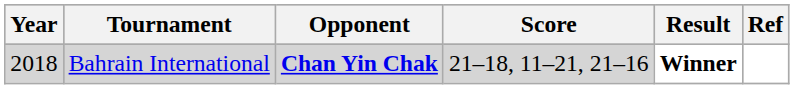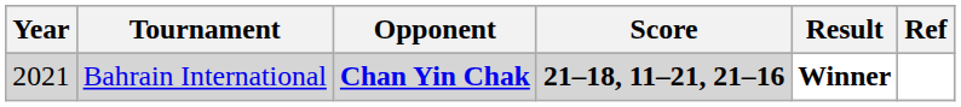Bahrain International | Year: 2018 -> 2021
Bahrain International | Score: normal -> bold
